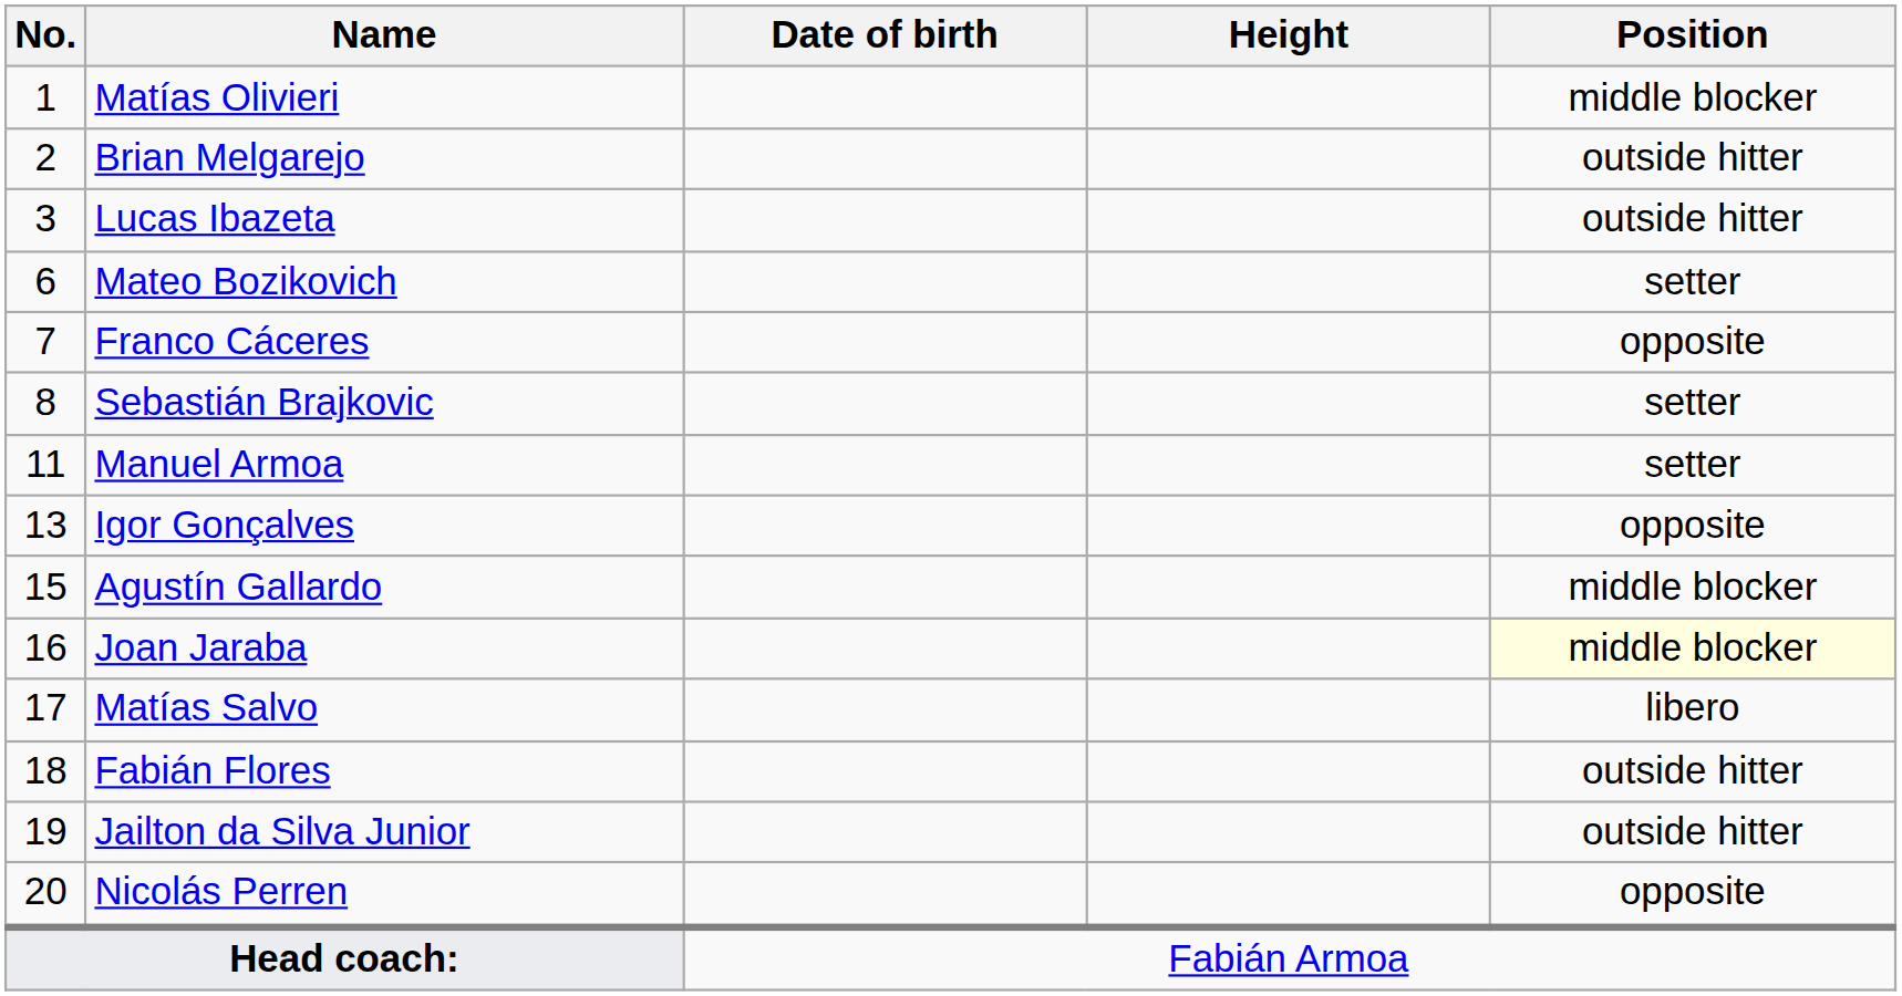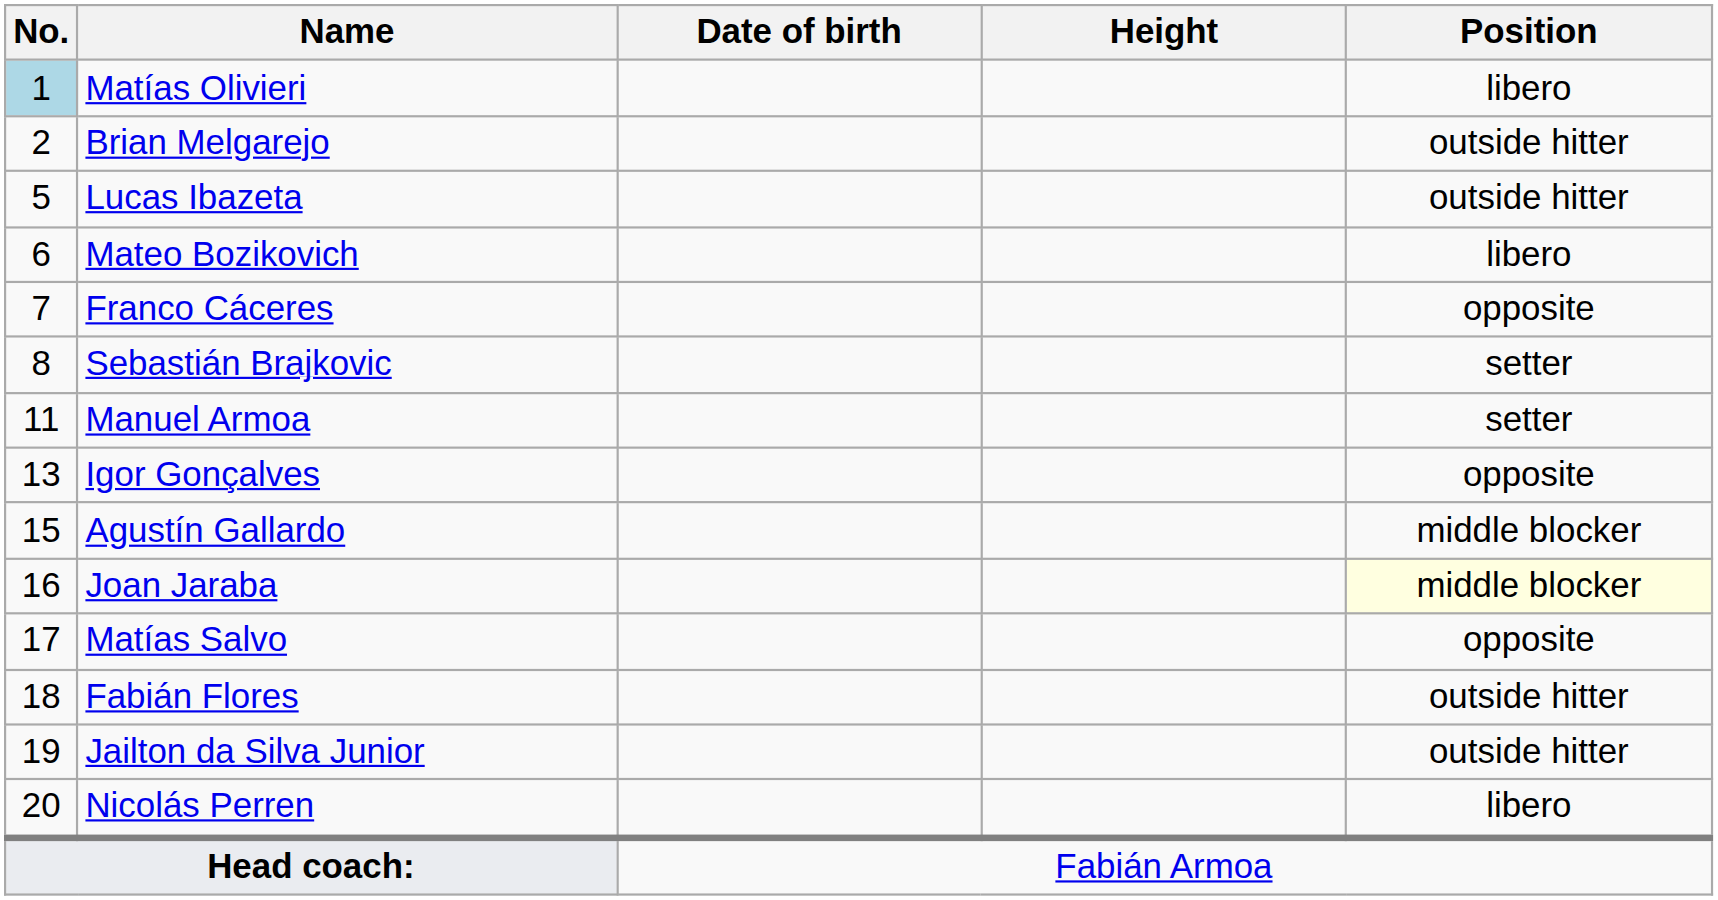Matías Olivieri | No.: no background -> lightblue background
Matías Olivieri | Position: middle blocker -> libero
Lucas Ibazeta | No.: 3 -> 5
Mateo Bozikovich | Position: setter -> libero
Matías Salvo | Position: libero -> opposite
Nicolás Perren | Position: opposite -> libero
